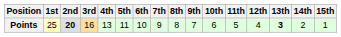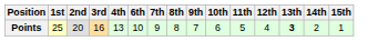- column: 5th | 11
Points | 2nd: bold -> normal
